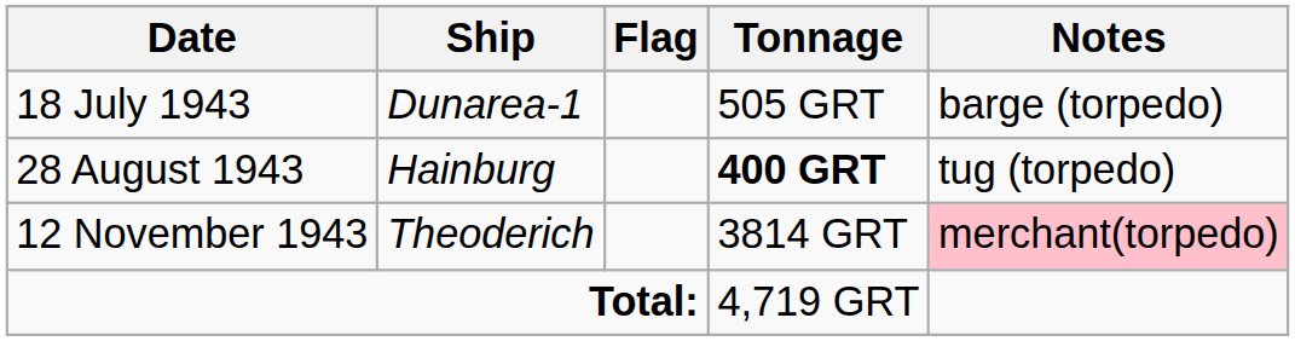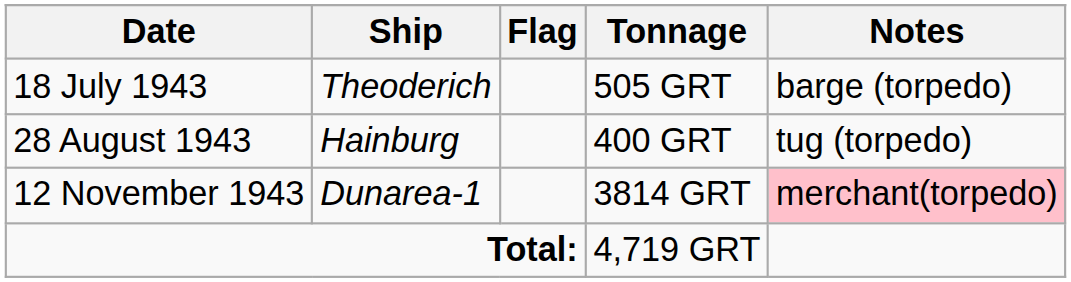18 July 1943 | Ship: Dunarea-1 -> Theoderich
28 August 1943 | Tonnage: bold -> normal
12 November 1943 | Ship: Theoderich -> Dunarea-1
